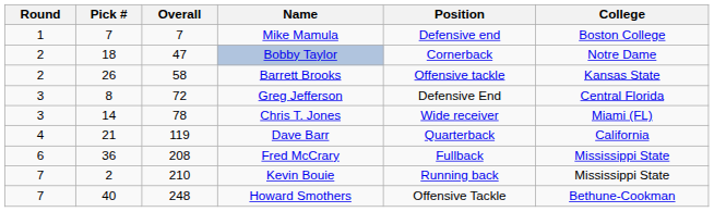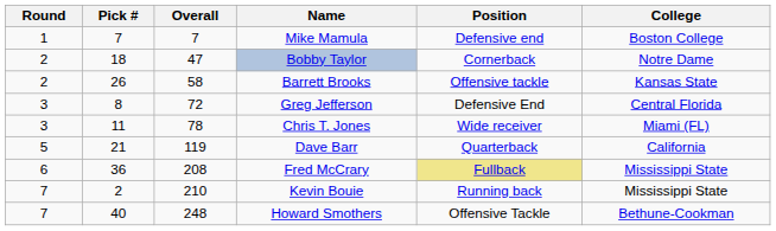Chris T. Jones | Pick #: 14 -> 11
Dave Barr | Round: 4 -> 5
Fred McCrary | Position: no background -> khaki background
